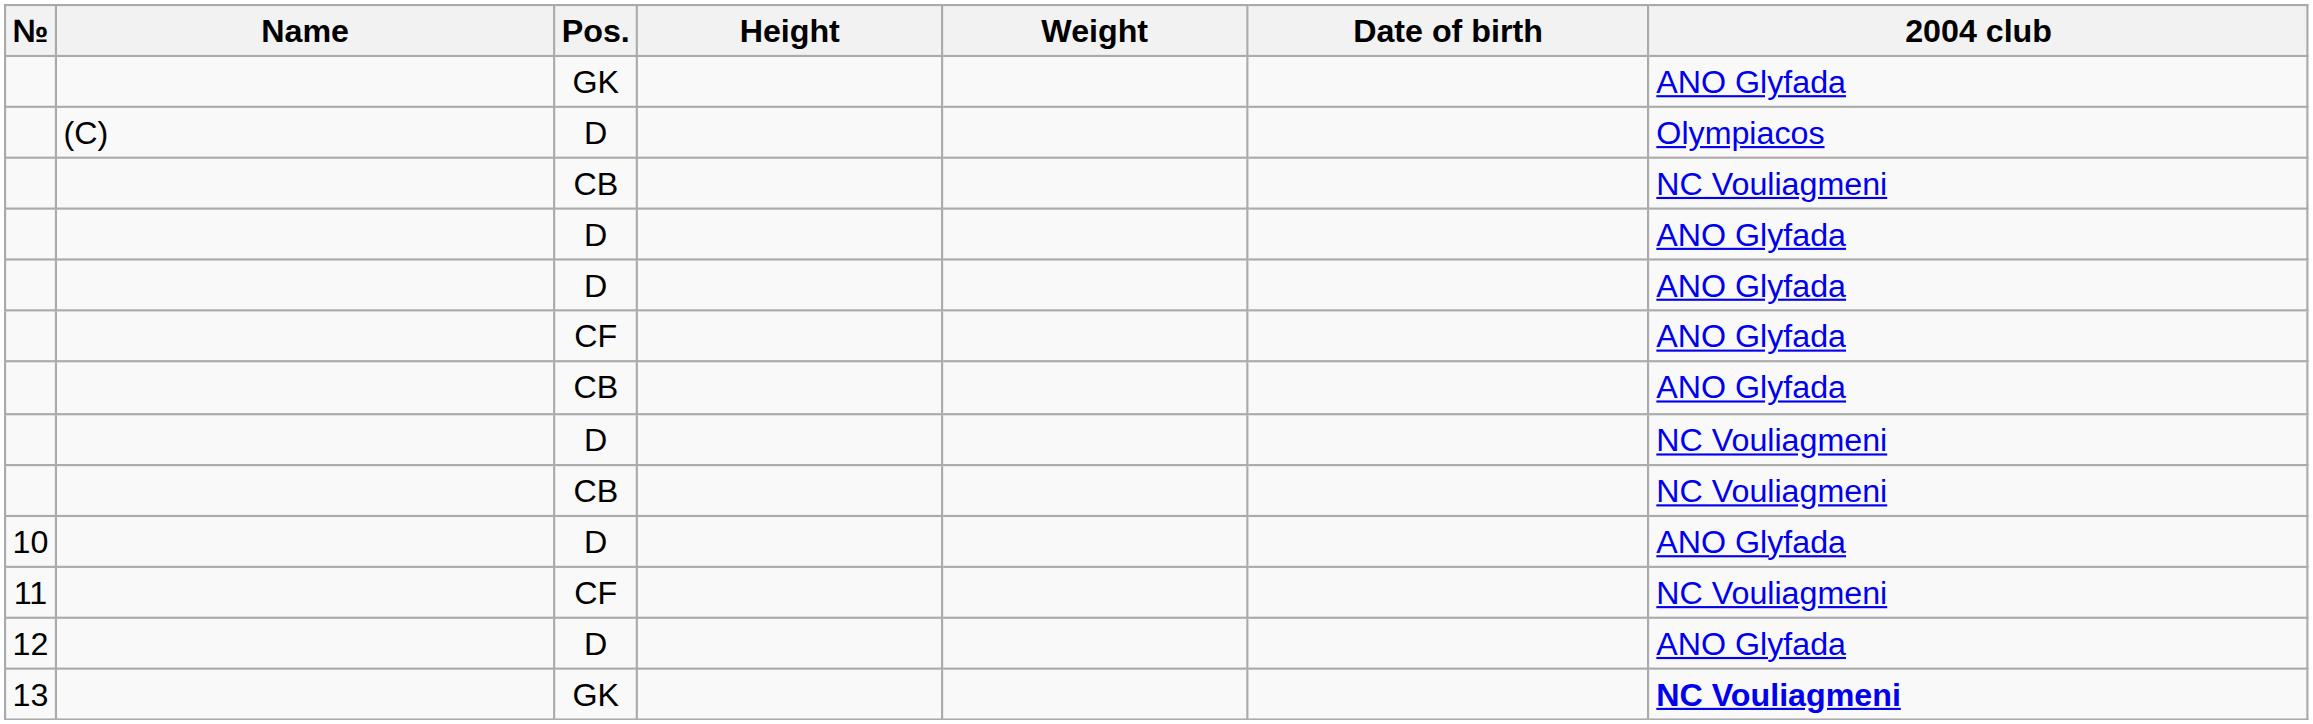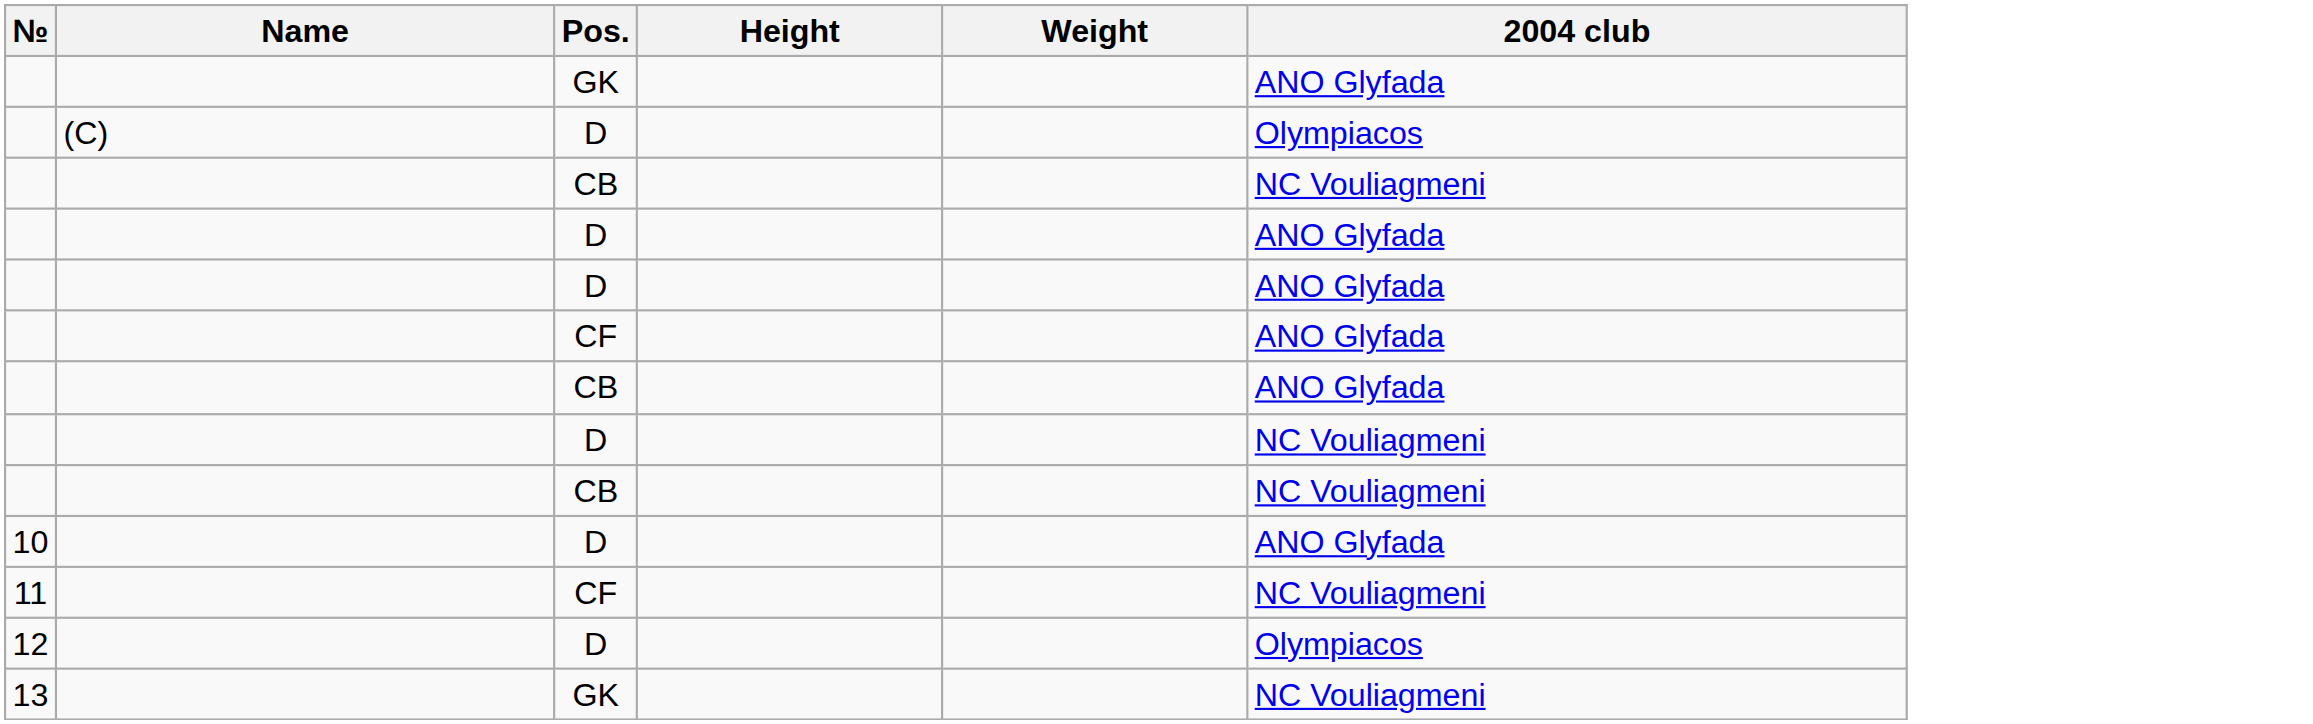- column: Date of birth
12 | 2004 club: ANO Glyfada -> Olympiacos
13 | 2004 club: bold -> normal
